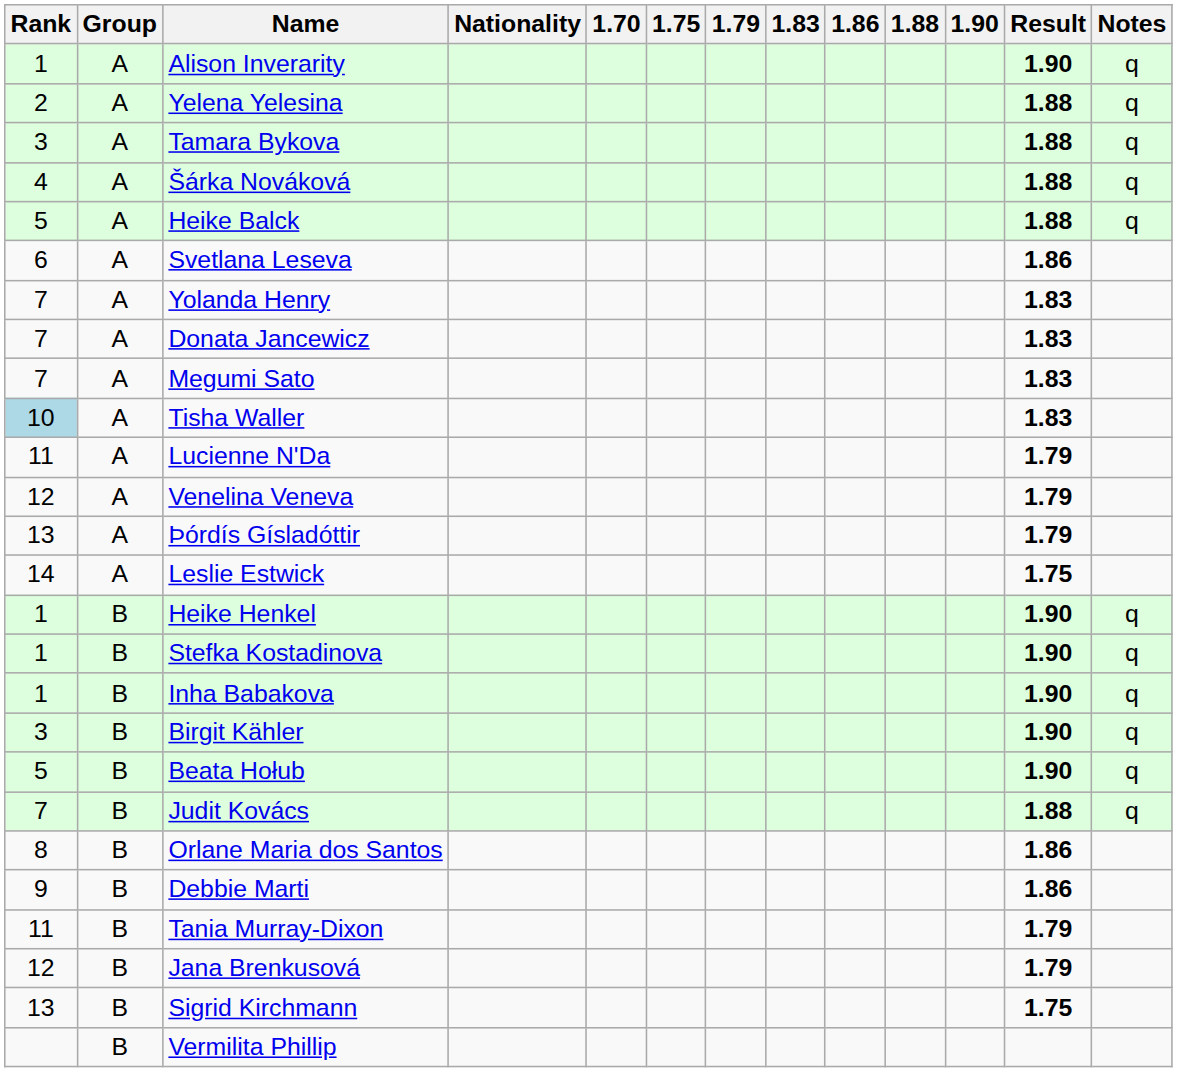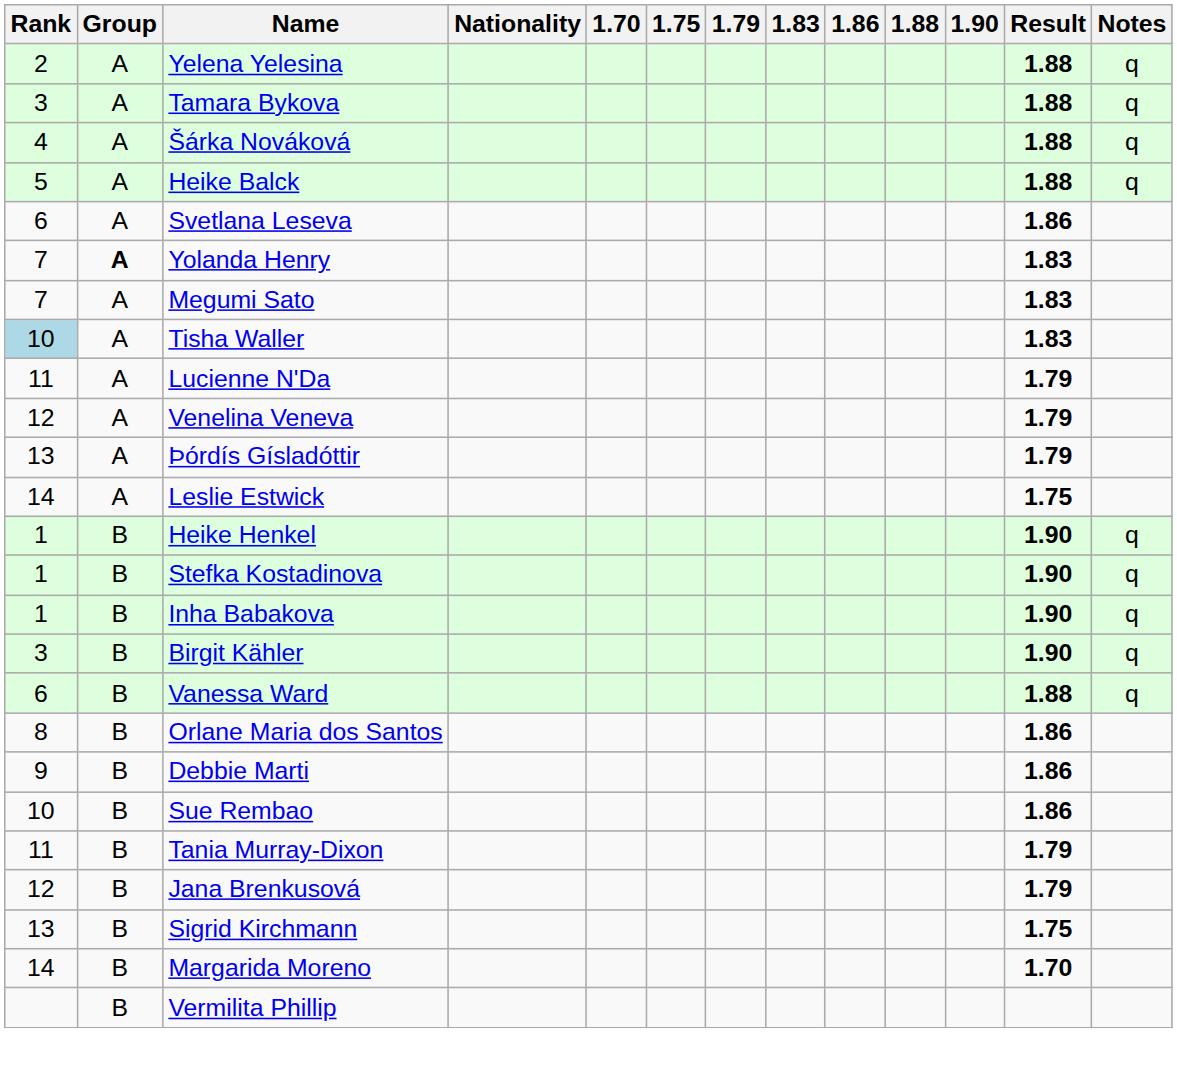- row: 1 | A | Alison Inverarity | 1.90 | q
Yolanda Henry | Group: normal -> bold
- row: 7 | A | Donata Jancewicz | 1.83
- row: 5 | B | Beata Hołub | 1.90 | q
+ row: 6 | B | Vanessa Ward | 1.88 | q
- row: 7 | B | Judit Kovács | 1.88 | q
+ row: 10 | B | Sue Rembao | 1.86
+ row: 14 | B | Margarida Moreno | 1.70
